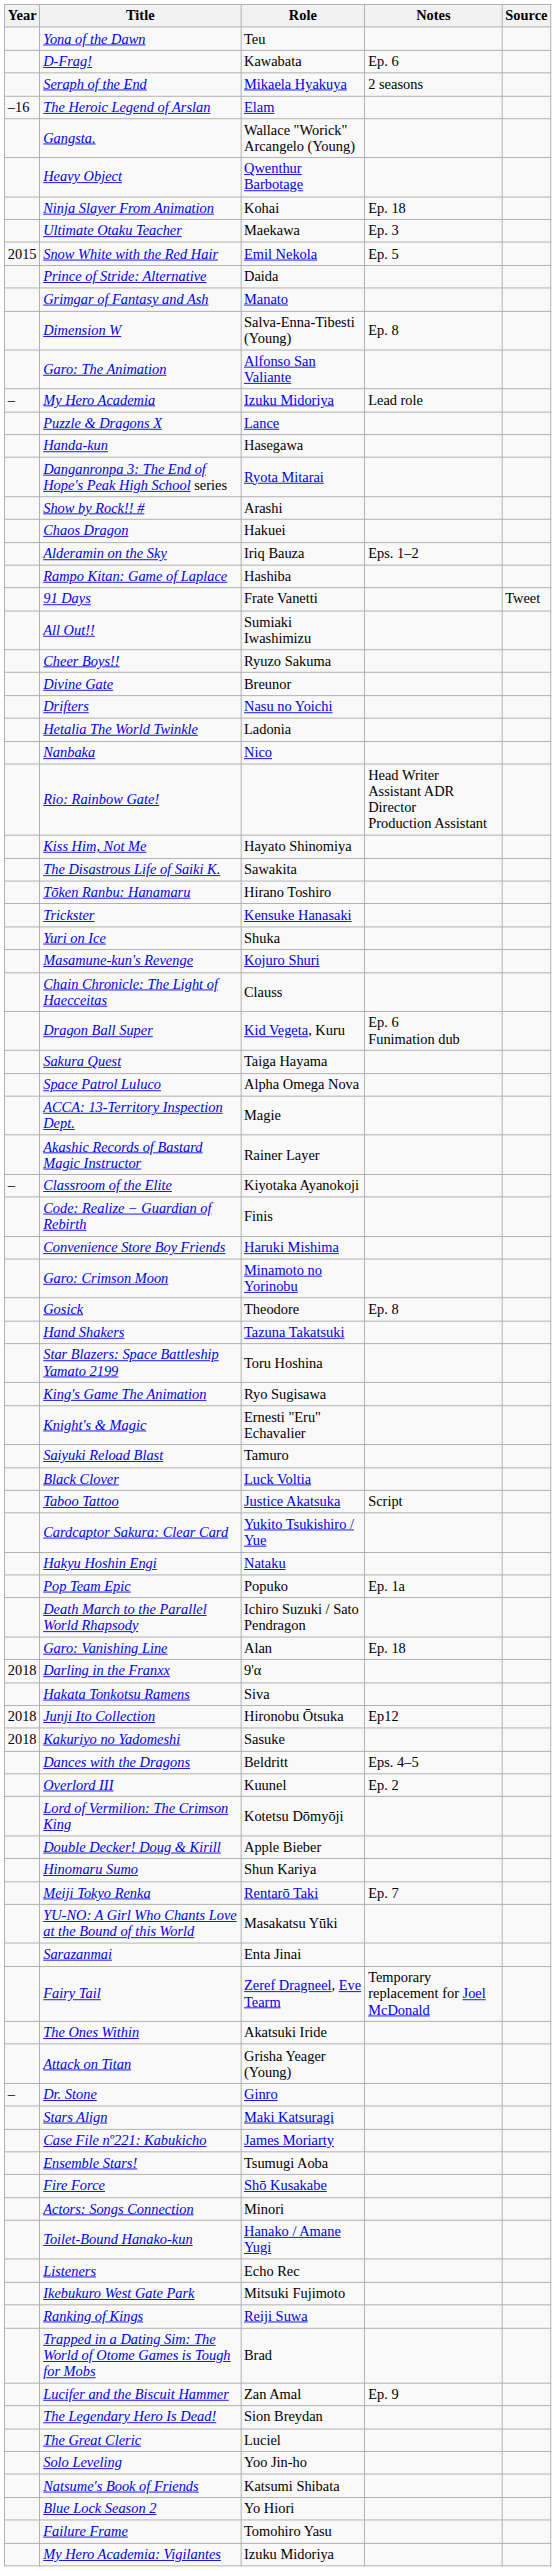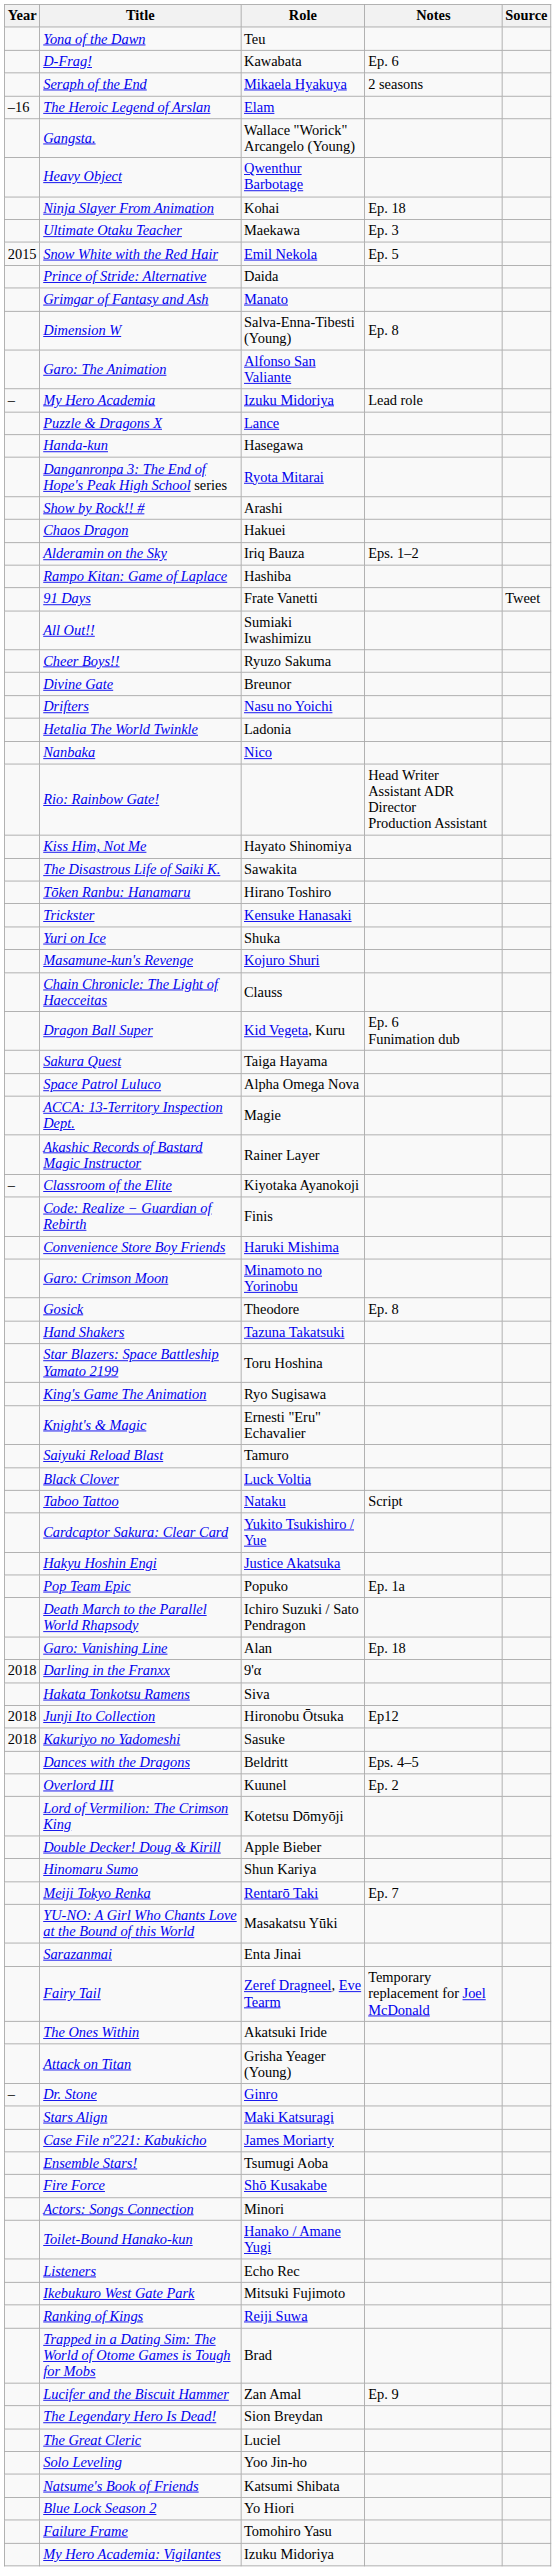Taboo Tattoo | Role: Justice Akatsuka -> Nataku
Hakyu Hoshin Engi | Role: Nataku -> Justice Akatsuka
